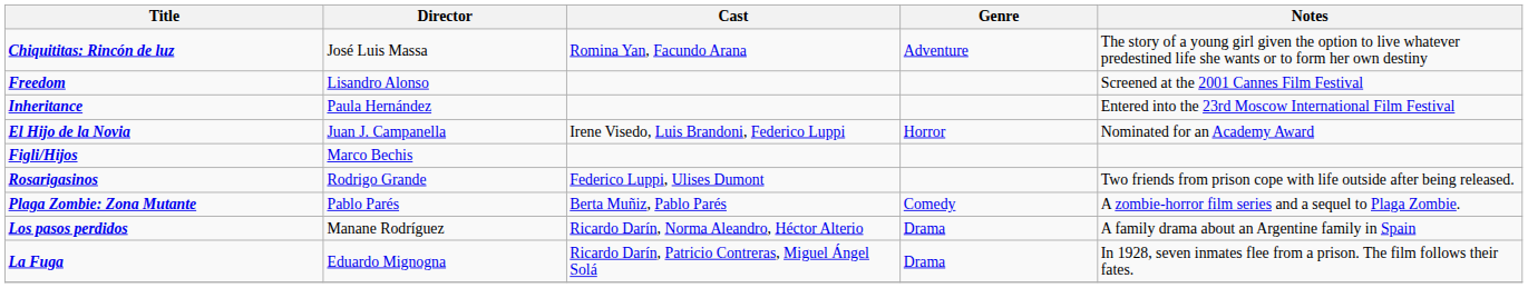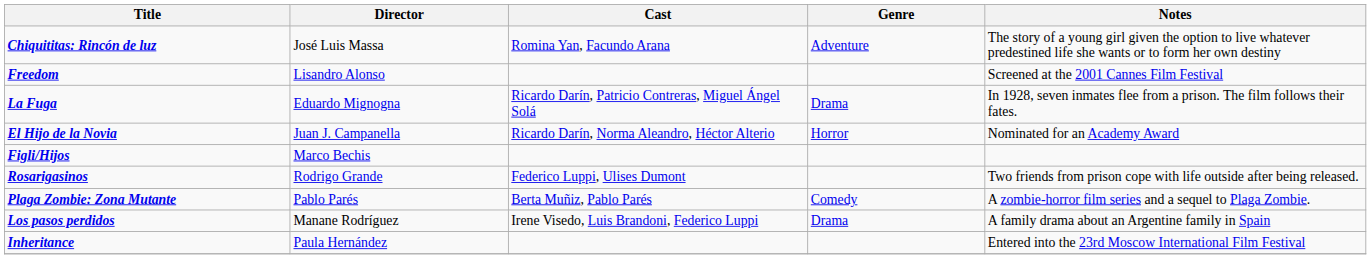rows swapped: La Fuga <-> Inheritance
El Hijo de la Novia | Cast: Irene Visedo, Luis Brandoni, Federico Luppi -> Ricardo Darín, Norma Aleandro, Héctor Alterio
Los pasos perdidos | Cast: Ricardo Darín, Norma Aleandro, Héctor Alterio -> Irene Visedo, Luis Brandoni, Federico Luppi
